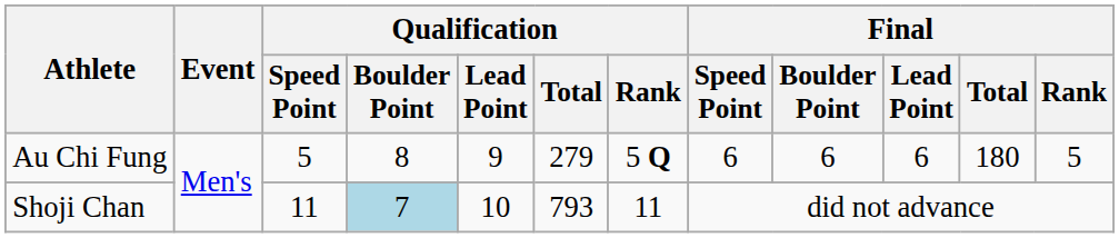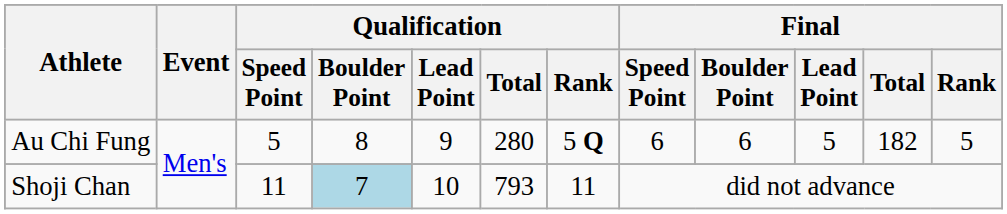Au Chi Fung | Qualification / Total: 279 -> 280
Au Chi Fung | Final / Lead Point: 6 -> 5
Au Chi Fung | Final / Total: 180 -> 182
